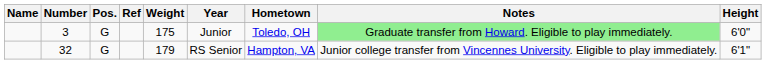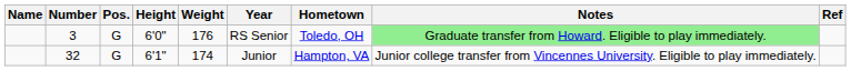columns swapped: Height <-> Ref
3 | Weight: 175 -> 176
3 | Year: Junior -> RS Senior
32 | Weight: 179 -> 174
32 | Year: RS Senior -> Junior
